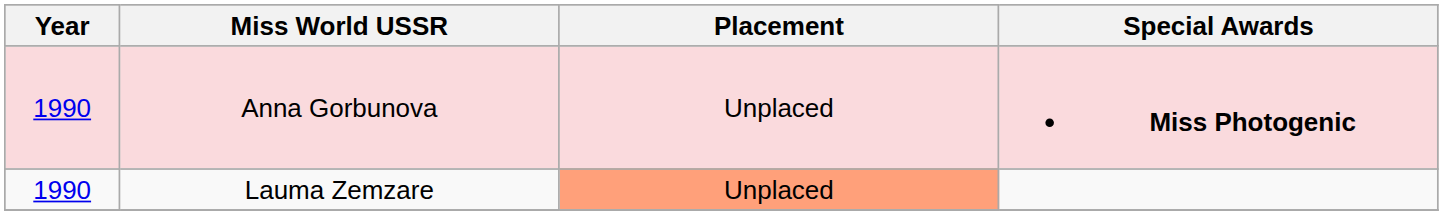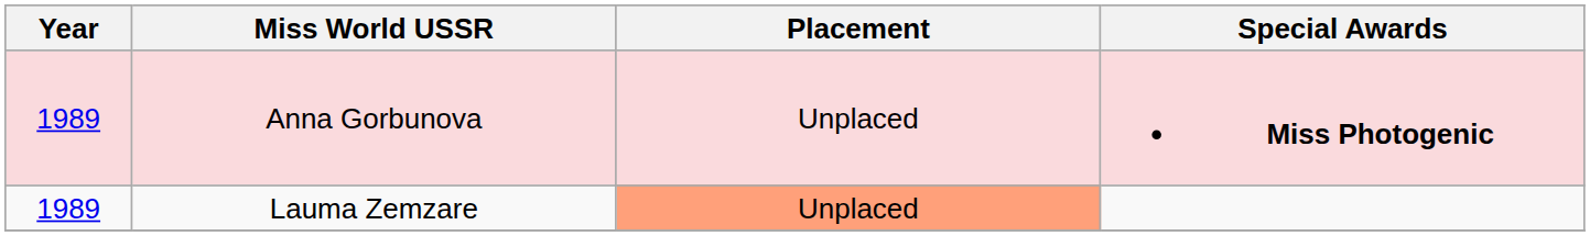Anna Gorbunova | Year: 1990 -> 1989
Lauma Zemzare | Year: 1990 -> 1989
